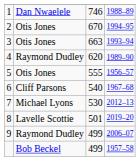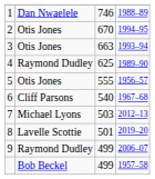4 | column 3: 620 -> 625
7 | column 3: 530 -> 503
